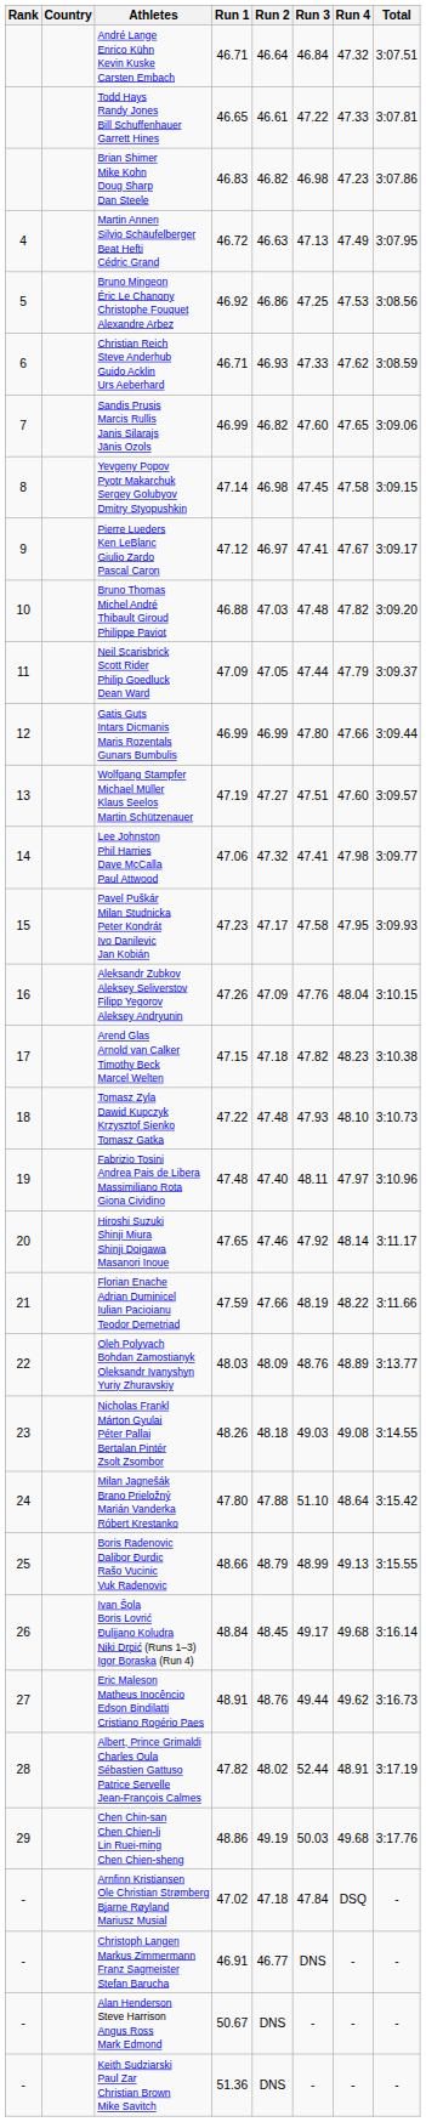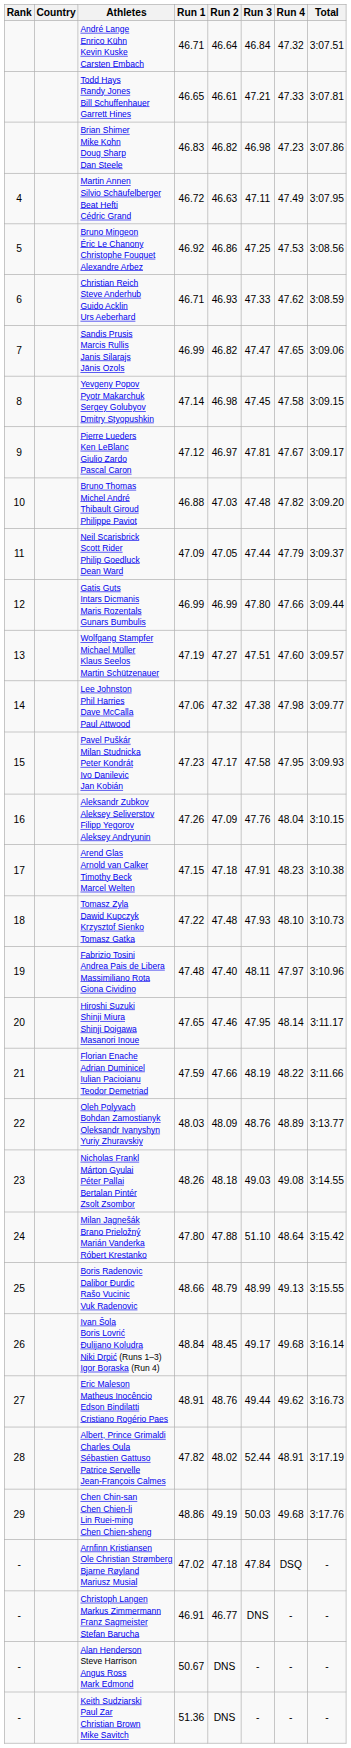Todd Hays Randy Jones Bill Schuffenhauer Garrett Hines | Run 3: 47.22 -> 47.21
Martin Annen Silvio Schäufelberger Beat Hefti Cédric Grand | Run 3: 47.13 -> 47.11
Sandis Prusis Marcis Rullis Janis Silarajs Jānis Ozols | Run 3: 47.60 -> 47.47
Pierre Lueders Ken LeBlanc Giulio Zardo Pascal Caron | Run 3: 47.41 -> 47.81
Lee Johnston Phil Harries Dave McCalla Paul Attwood | Run 3: 47.41 -> 47.38
Arend Glas Arnold van Calker Timothy Beck Marcel Welten | Run 3: 47.82 -> 47.91
Hiroshi Suzuki Shinji Miura Shinji Doigawa Masanori Inoue | Run 3: 47.92 -> 47.95
